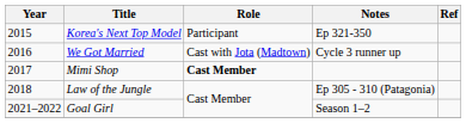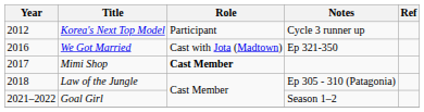Korea's Next Top Model | Year: 2015 -> 2012
Korea's Next Top Model | Notes: Ep 321-350 -> Cycle 3 runner up
We Got Married | Notes: Cycle 3 runner up -> Ep 321-350
